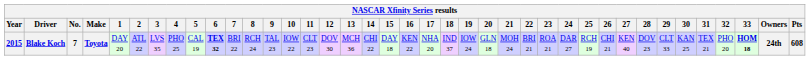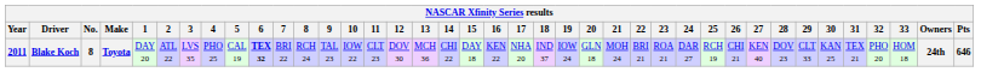Blake Koch | Year: 2015 -> 2011
Blake Koch | No.: 7 -> 8
Blake Koch | 33: bold -> normal
Blake Koch | Pts: 608 -> 646
